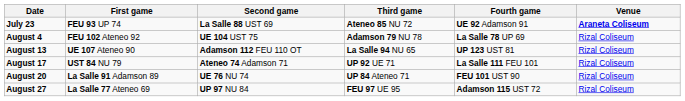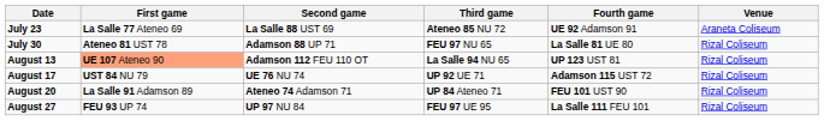July 23 | First game: FEU 93 UP 74 -> La Salle 77 Ateneo 69
July 23 | Venue: bold -> normal
+ row: July 30 | Ateneo 81 UST 78 | Adamson 88 UP 71 | FEU 97 NU 65 | La Salle 81 UE 80 | Rizal Coliseum
- row: August 4 | FEU 102 Ateneo 92 | UE 104 UST 75 | Adamson 79 NU 78 | La Salle 78 UP 69 | Rizal Coliseum
August 13 | First game: no background -> lightsalmon background
August 17 | Second game: Ateneo 74 Adamson 71 -> UE 76 NU 74
August 17 | Fourth game: La Salle 111 FEU 101 -> Adamson 115 UST 72
August 20 | Second game: UE 76 NU 74 -> Ateneo 74 Adamson 71
August 27 | First game: La Salle 77 Ateneo 69 -> FEU 93 UP 74
August 27 | Fourth game: Adamson 115 UST 72 -> La Salle 111 FEU 101
